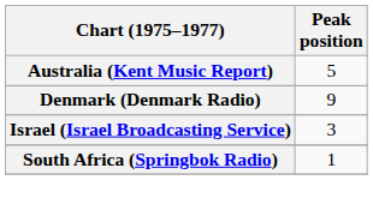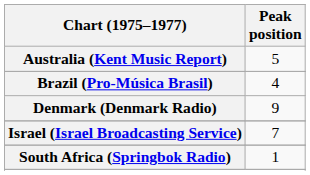+ row: Brazil (Pro-Música Brasil) | 4
Israel (Israel Broadcasting Service) | Peak position: 3 -> 7
